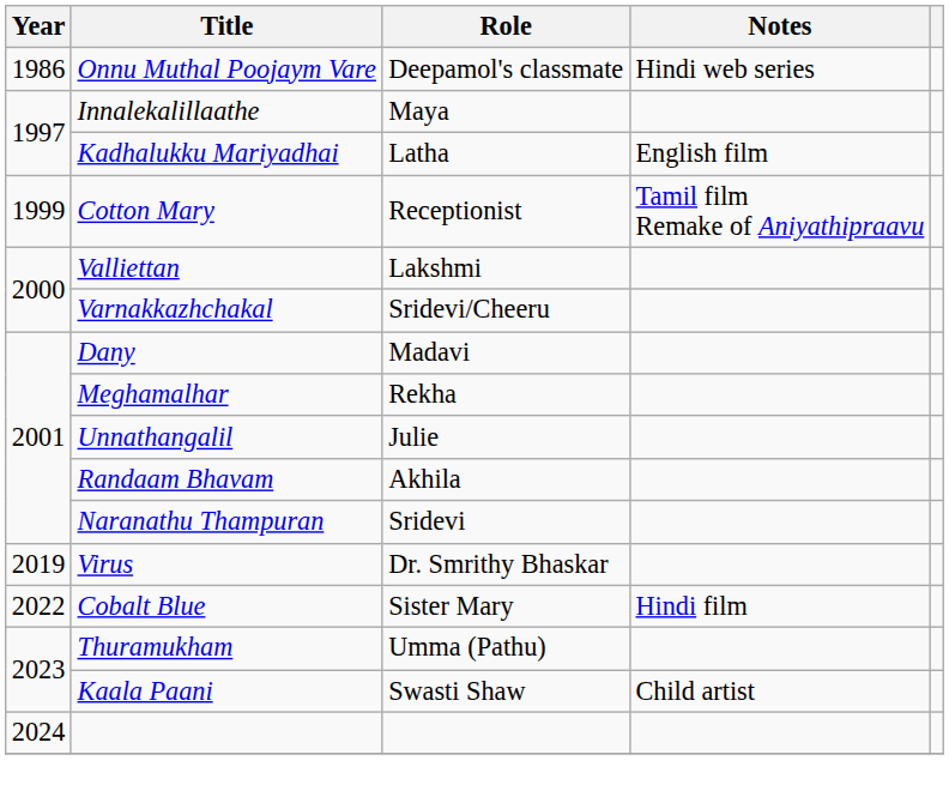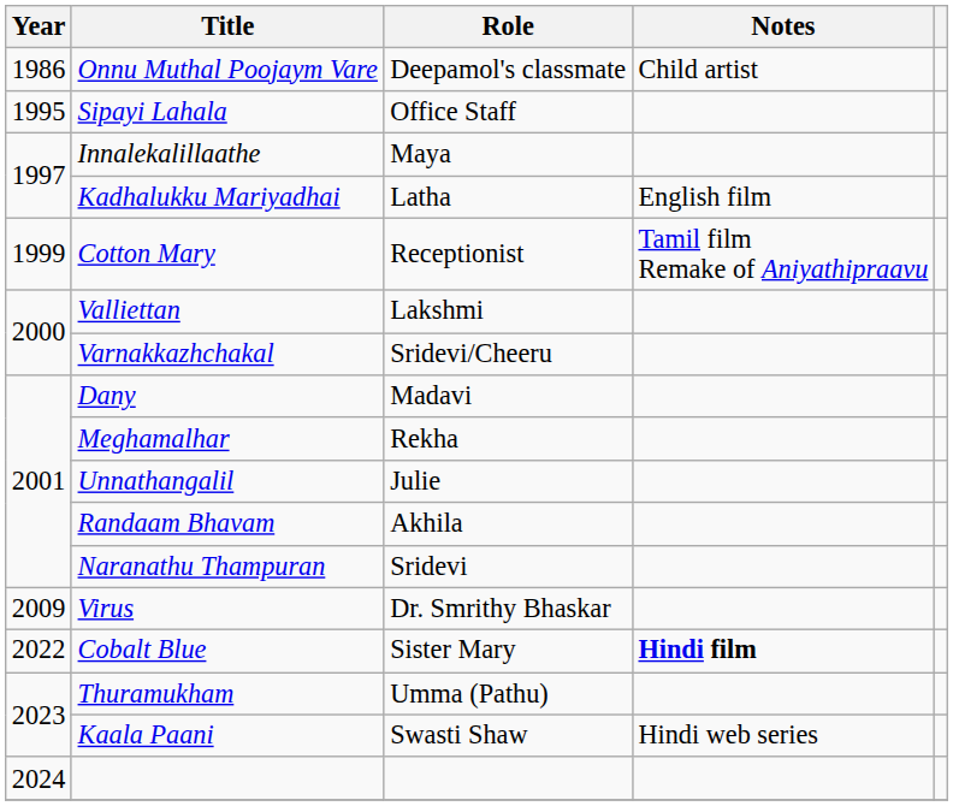Onnu Muthal Poojaym Vare | Notes: Hindi web series -> Child artist
+ row: 1995 | Sipayi Lahala | Office Staff
Virus | Year: 2019 -> 2009
Cobalt Blue | Notes: normal -> bold
Kaala Paani | Notes: Child artist -> Hindi web series
